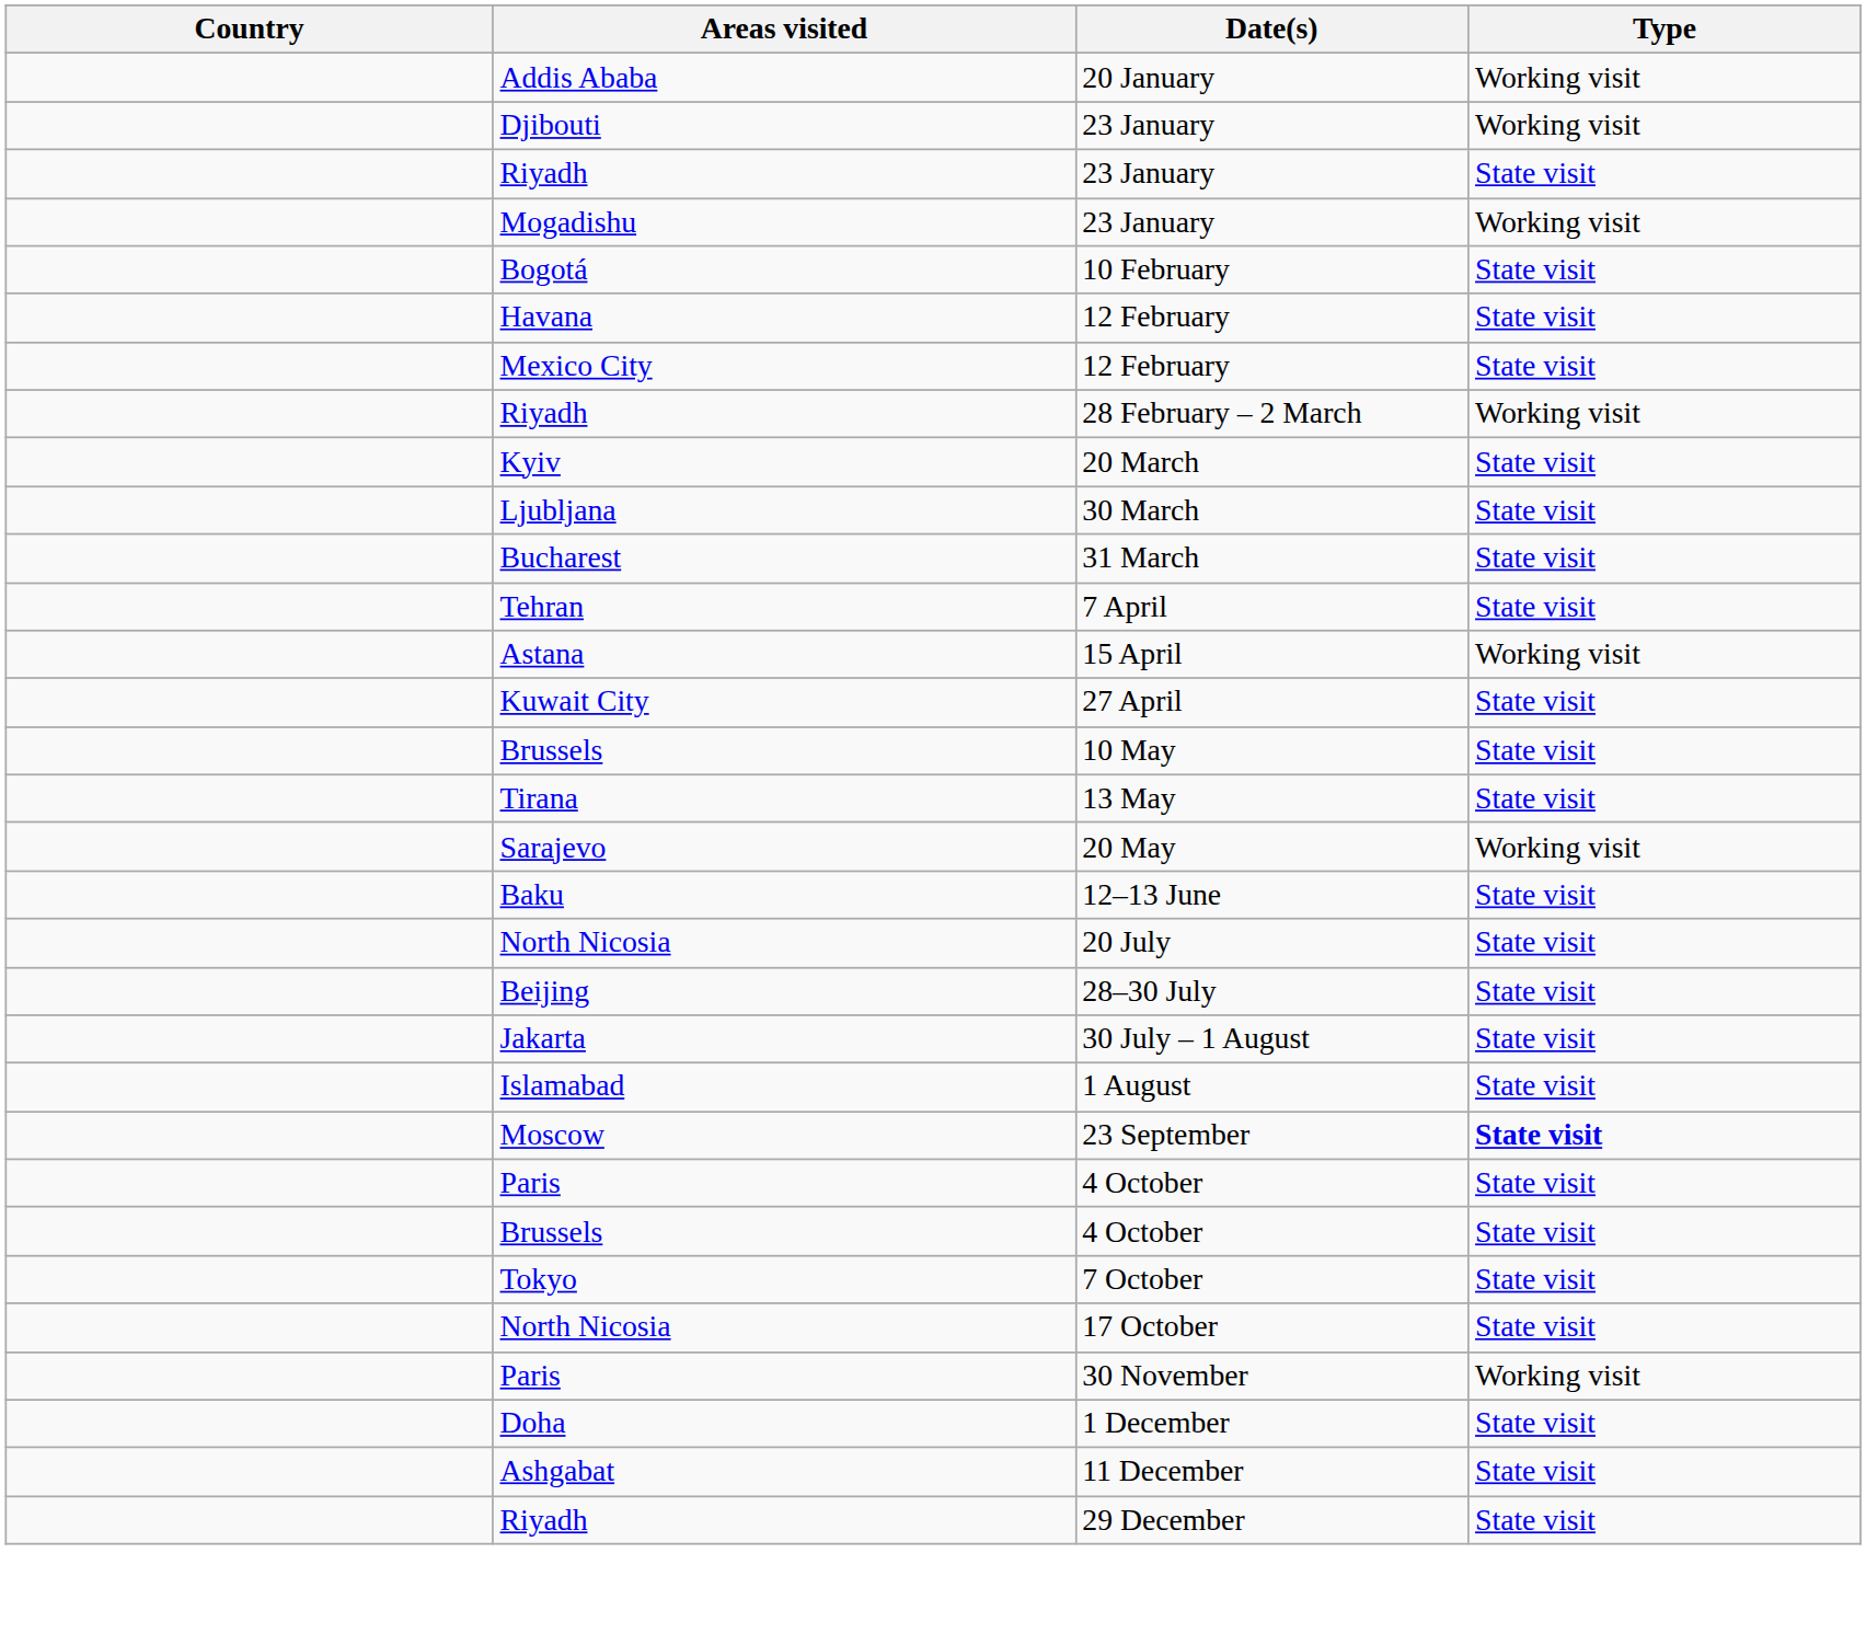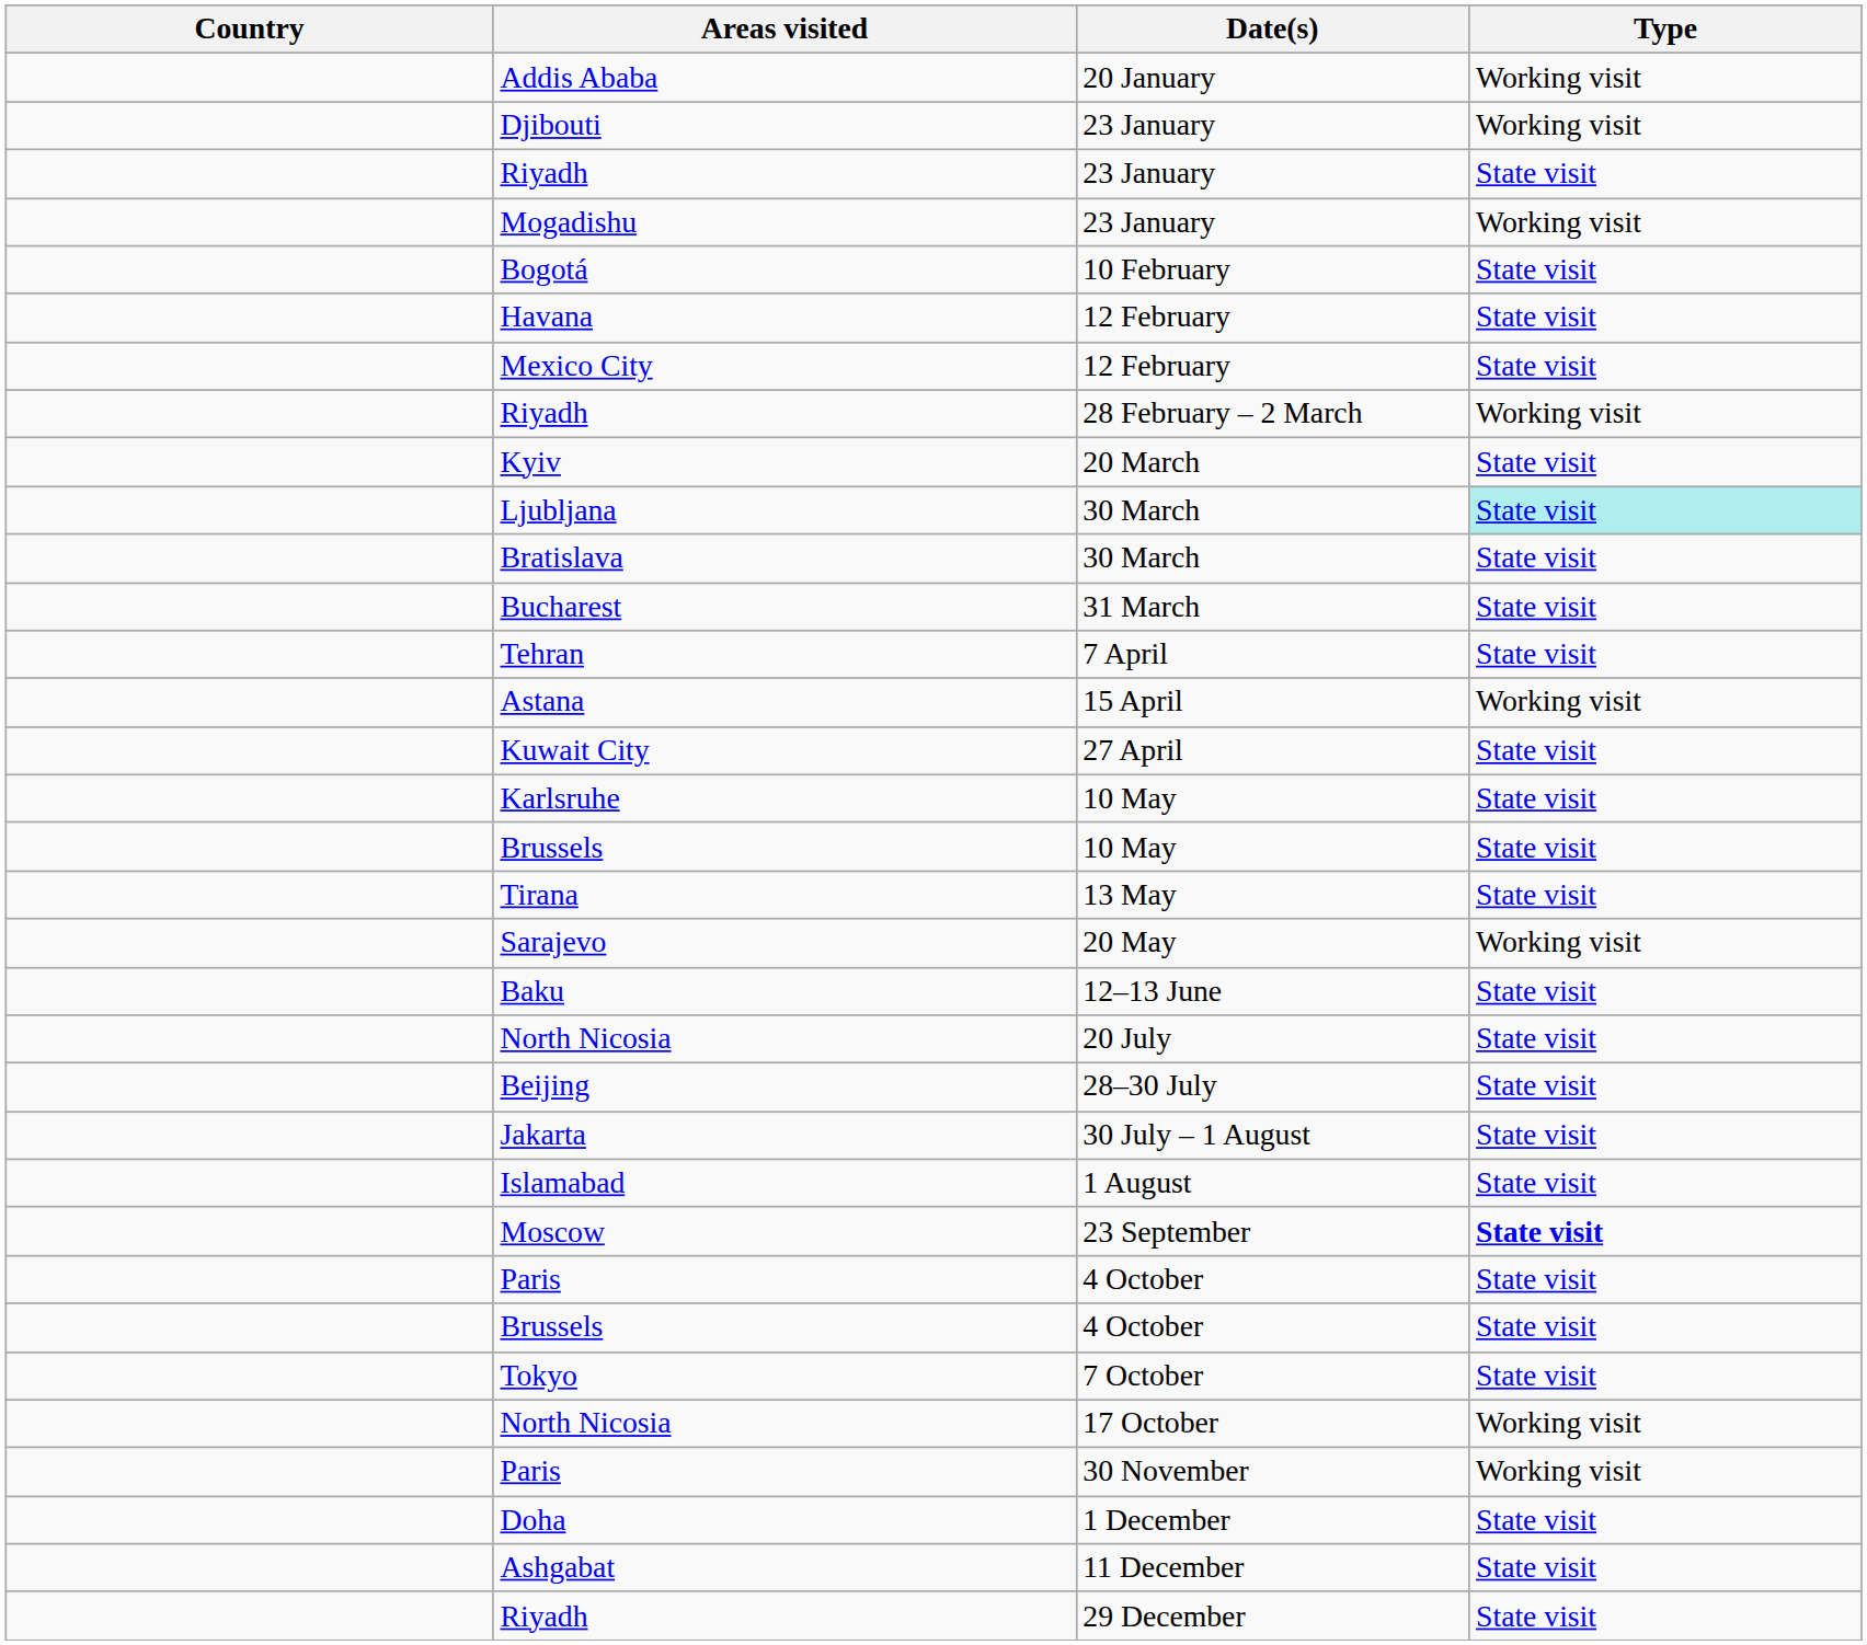Ljubljana | Type: no background -> paleturquoise background
+ row: Bratislava | 30 March | State visit
+ row: Karlsruhe | 10 May | State visit
North Nicosia / 17 October | Type: State visit -> Working visit
